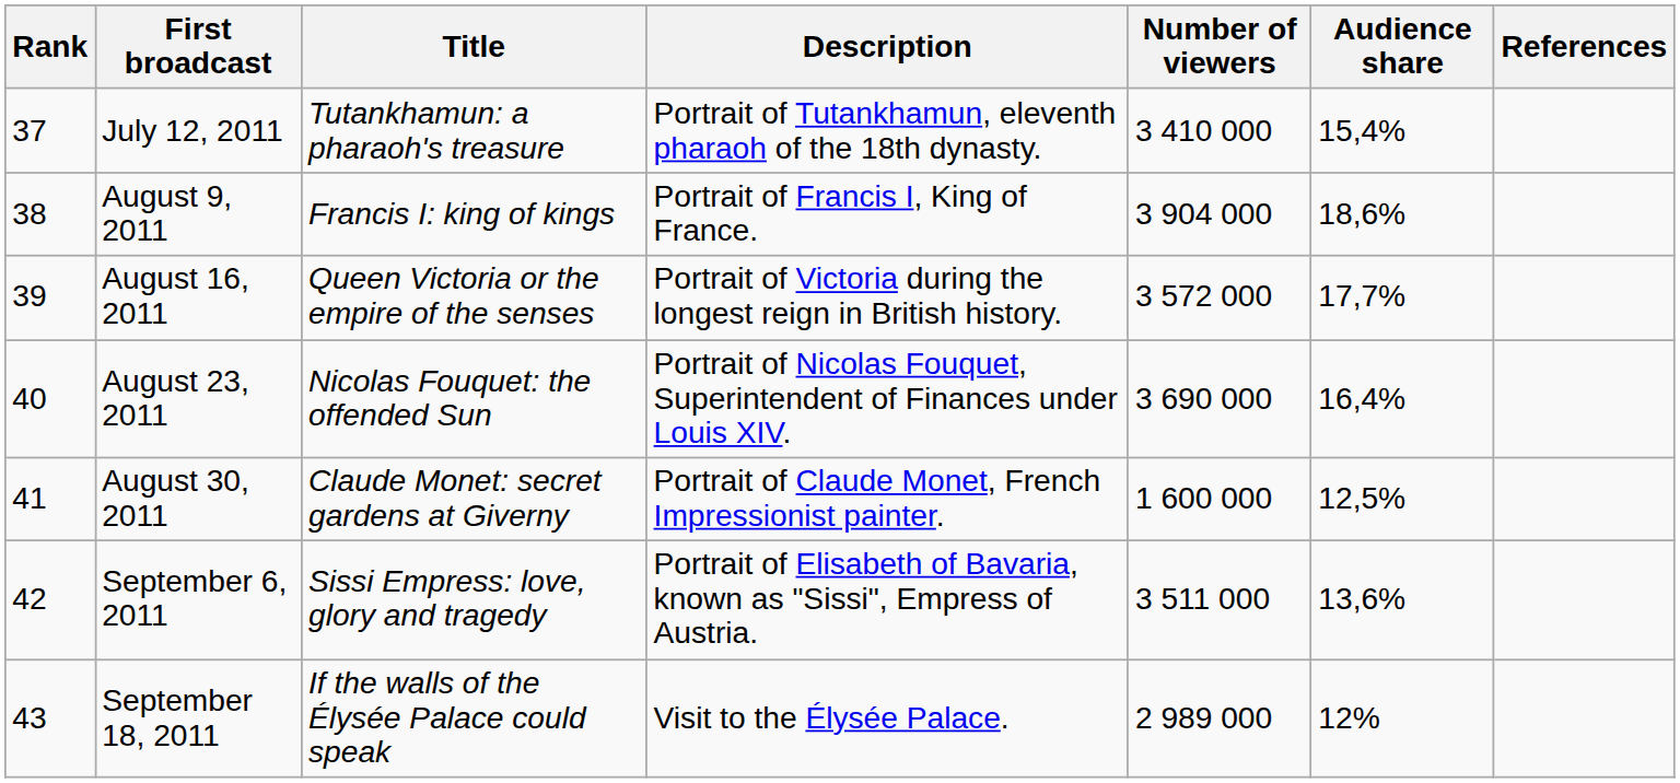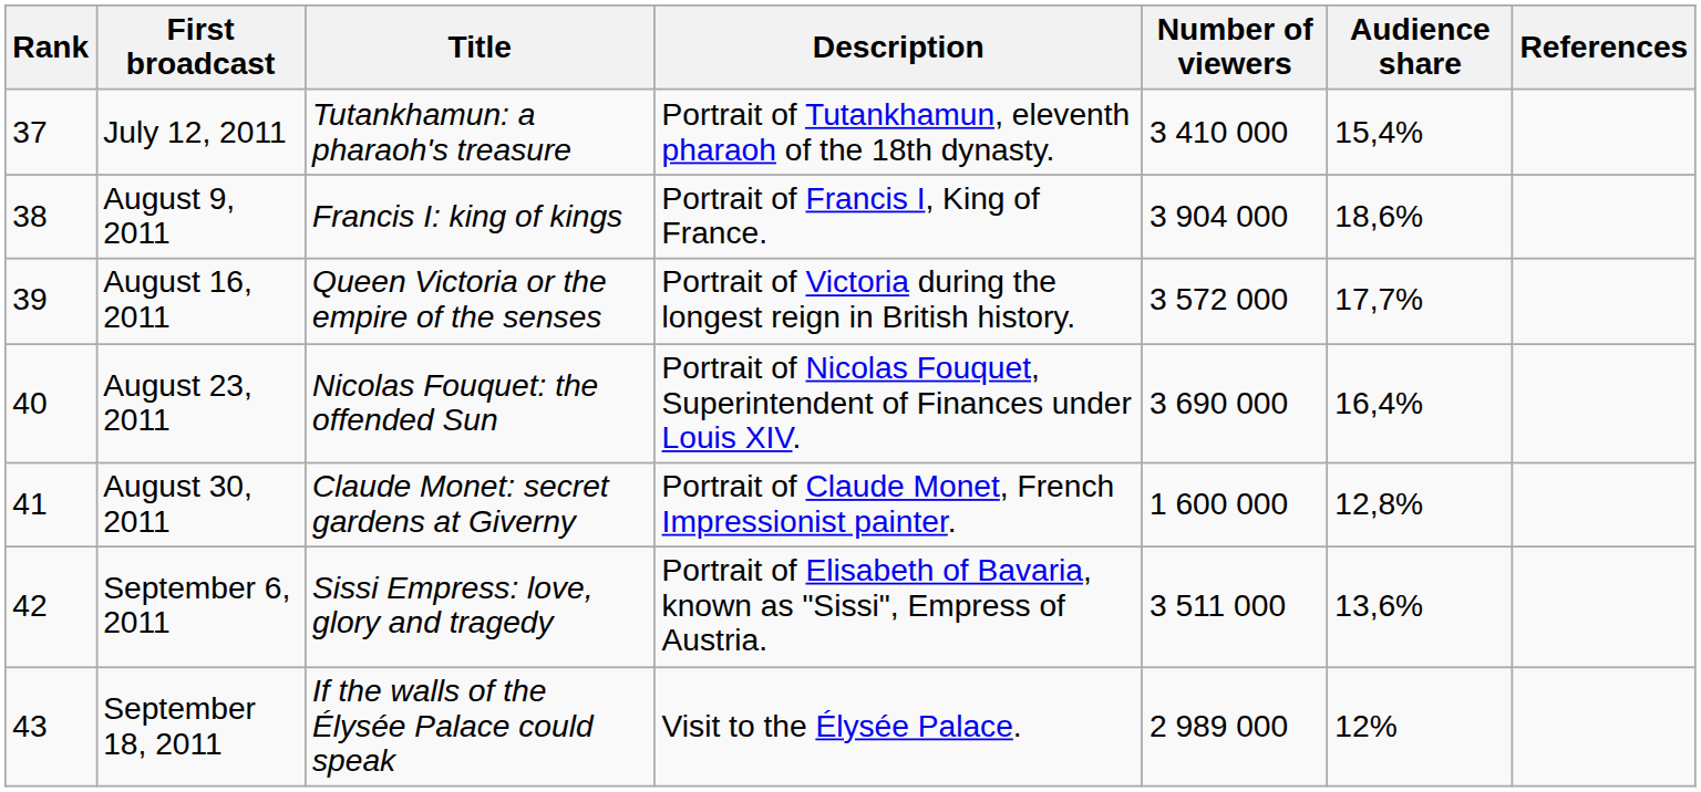August 30, 2011 | Audience share: 12,5% -> 12,8%
